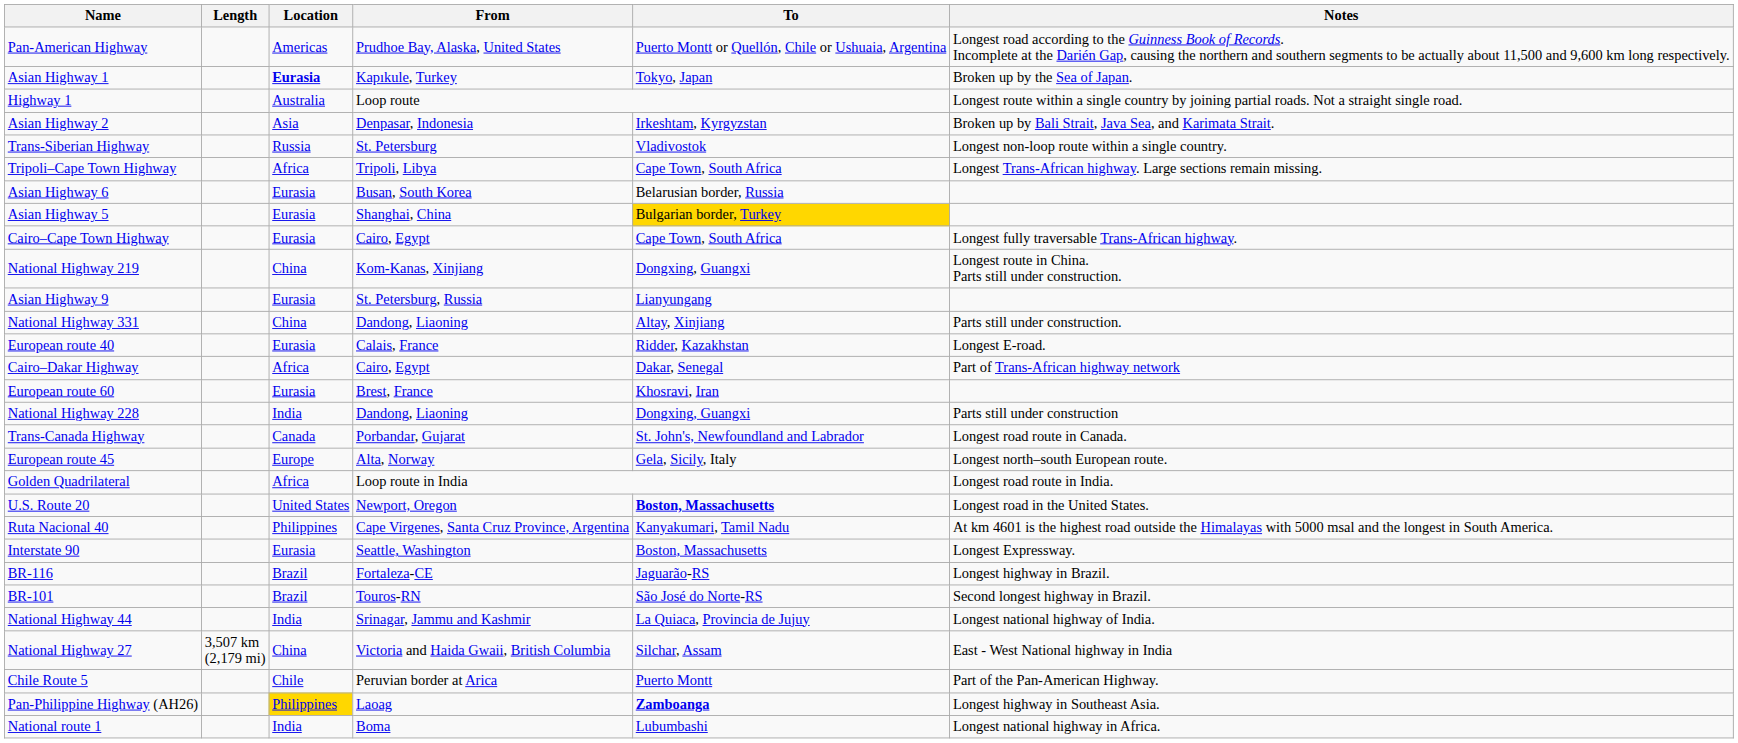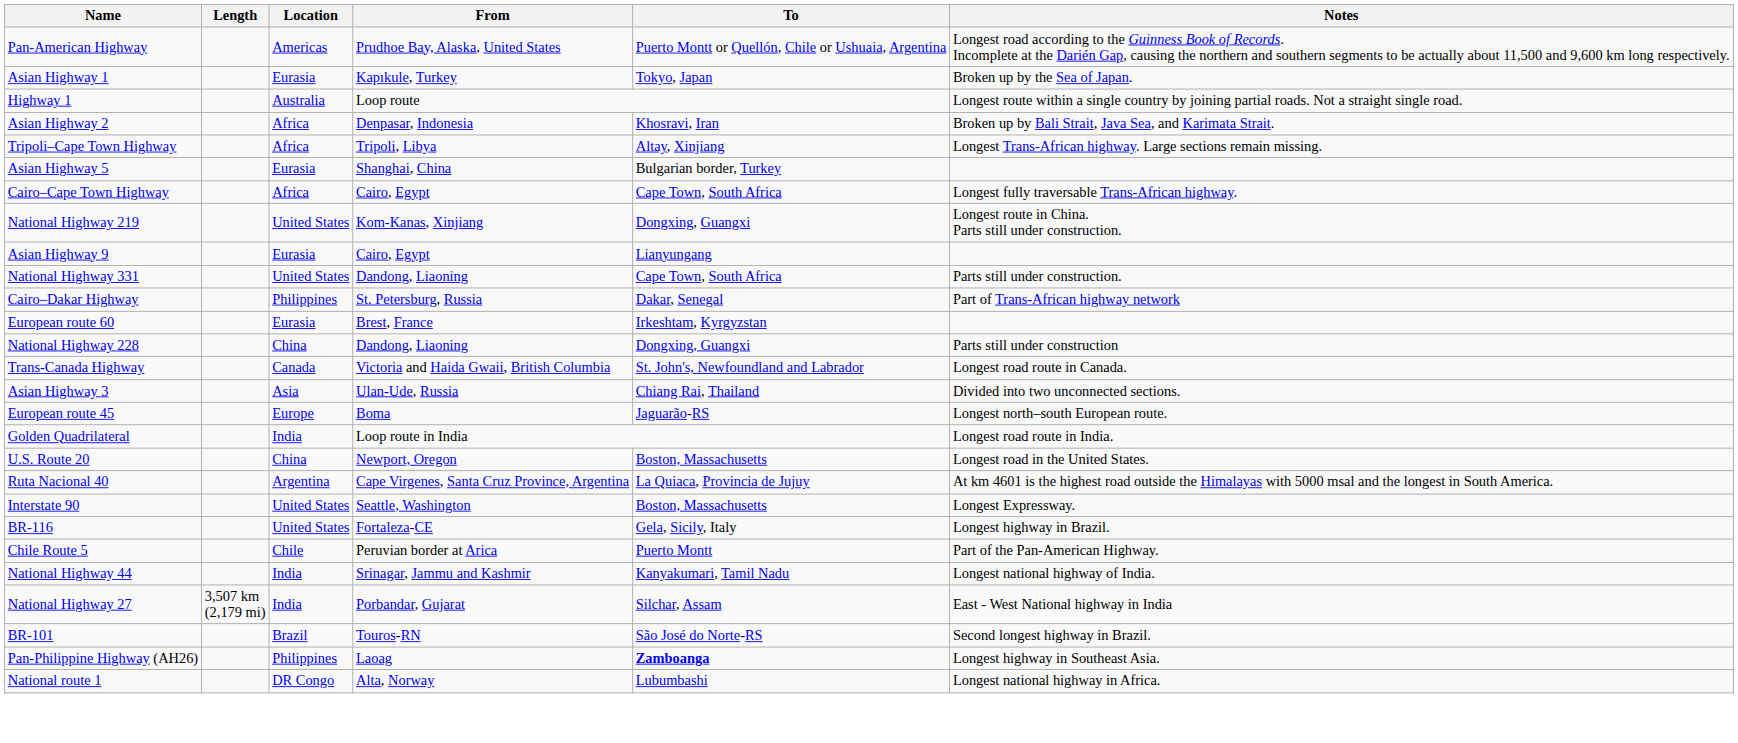Asian Highway 1 | Location: bold -> normal
Asian Highway 2 | Location: Asia -> Africa
Asian Highway 2 | To: Irkeshtam, Kyrgyzstan -> Khosravi, Iran
- row: Trans-Siberian Highway | Russia | St. Petersburg | Vladivostok | Longest non-loop route within a single country.
Tripoli–Cape Town Highway | To: Cape Town, South Africa -> Altay, Xinjiang
- row: Asian Highway 6 | Eurasia | Busan, South Korea | Belarusian border, Russia
Asian Highway 5 | To: gold background -> no background
Cairo–Cape Town Highway | Location: Eurasia -> Africa
National Highway 219 | Location: China -> United States
Asian Highway 9 | From: St. Petersburg, Russia -> Cairo, Egypt
National Highway 331 | Location: China -> United States
National Highway 331 | To: Altay, Xinjiang -> Cape Town, South Africa
- row: European route 40 | Eurasia | Calais, France | Ridder, Kazakhstan | Longest E-road.
Cairo–Dakar Highway | Location: Africa -> Philippines
Cairo–Dakar Highway | From: Cairo, Egypt -> St. Petersburg, Russia
European route 60 | To: Khosravi, Iran -> Irkeshtam, Kyrgyzstan
National Highway 228 | Location: India -> China
Trans-Canada Highway | From: Porbandar, Gujarat -> Victoria and Haida Gwaii, British Columbia
+ row: Asian Highway 3 | Asia | Ulan-Ude, Russia | Chiang Rai, Thailand | Divided into two unconnected sections.
European route 45 | From: Alta, Norway -> Boma
European route 45 | To: Gela, Sicily, Italy -> Jaguarão-RS
Golden Quadrilateral | Location: Africa -> India
U.S. Route 20 | Location: United States -> China
U.S. Route 20 | To: bold -> normal
Ruta Nacional 40 | Location: Philippines -> Argentina
Ruta Nacional 40 | To: Kanyakumari, Tamil Nadu -> La Quiaca, Provincia de Jujuy
Interstate 90 | Location: Eurasia -> United States
BR-116 | Location: Brazil -> United States
BR-116 | To: Jaguarão-RS -> Gela, Sicily, Italy
rows swapped: BR-101 <-> Chile Route 5
National Highway 44 | To: La Quiaca, Provincia de Jujuy -> Kanyakumari, Tamil Nadu
National Highway 27 | Location: China -> India
National Highway 27 | From: Victoria and Haida Gwaii, British Columbia -> Porbandar, Gujarat
Pan-Philippine Highway (AH26) | Location: gold background -> no background
National route 1 | Location: India -> DR Congo
National route 1 | From: Boma -> Alta, Norway
